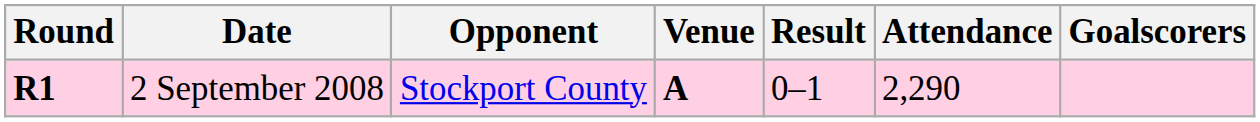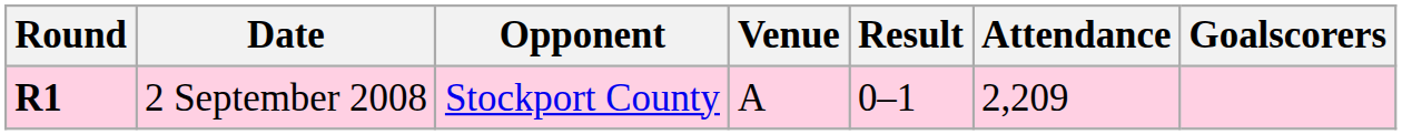2 September 2008 | Venue: bold -> normal
2 September 2008 | Attendance: 2,290 -> 2,209
